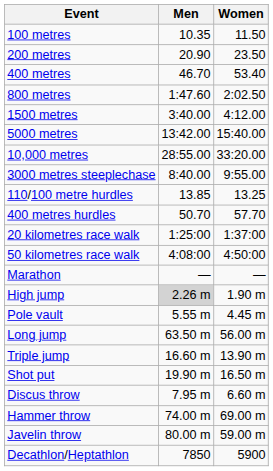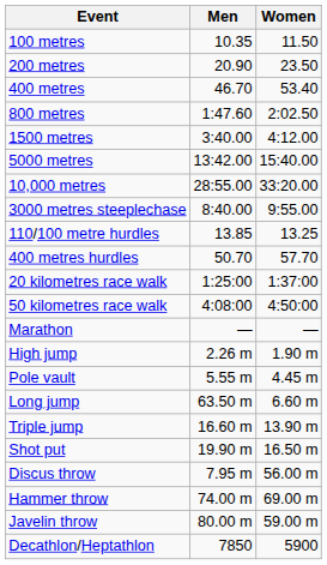High jump | Men: lightgrey background -> no background
Long jump | Women: 56.00 m -> 6.60 m
Discus throw | Women: 6.60 m -> 56.00 m
